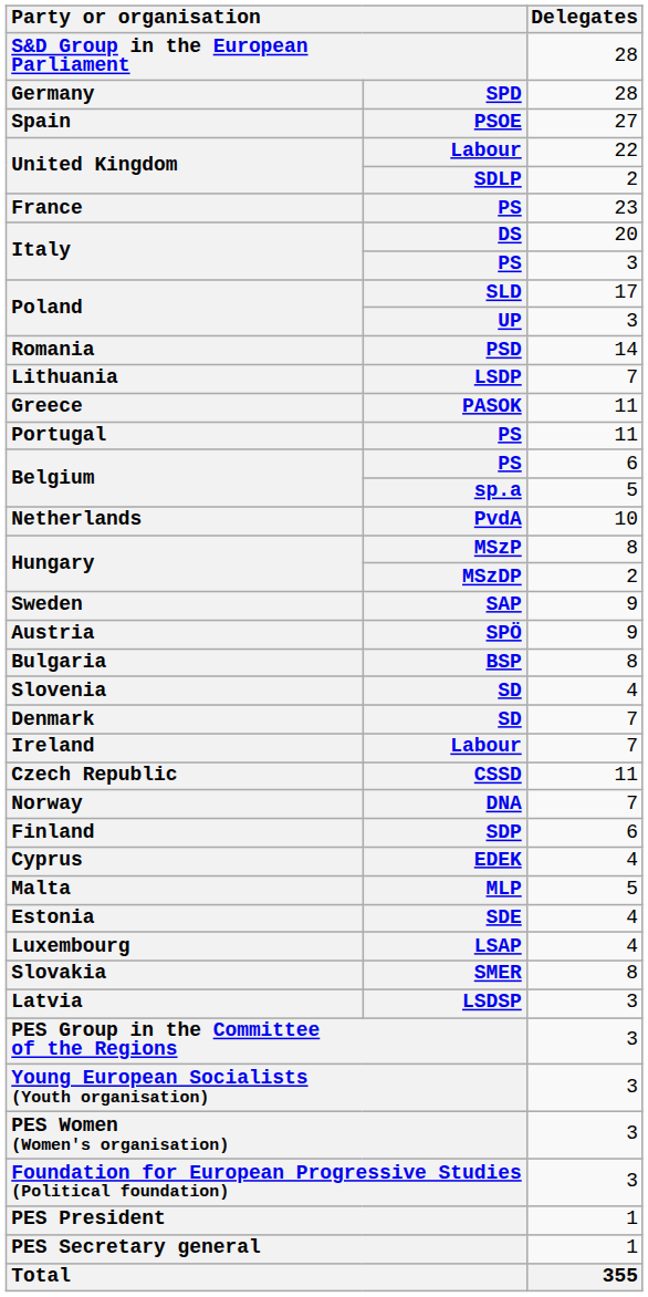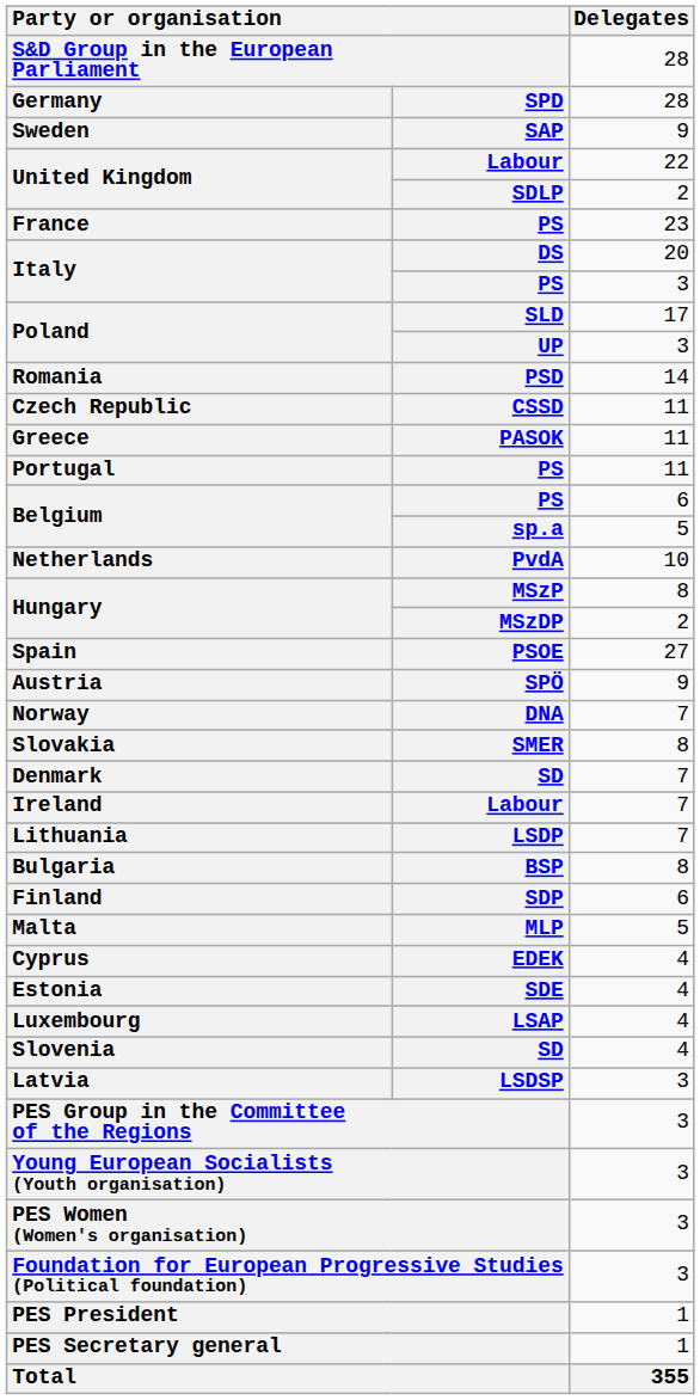rows swapped: Spain <-> Sweden
rows swapped: Czech Republic <-> Lithuania
rows swapped: Bulgaria <-> Norway
rows swapped: Slovakia <-> Slovenia
rows swapped: Malta <-> Cyprus
